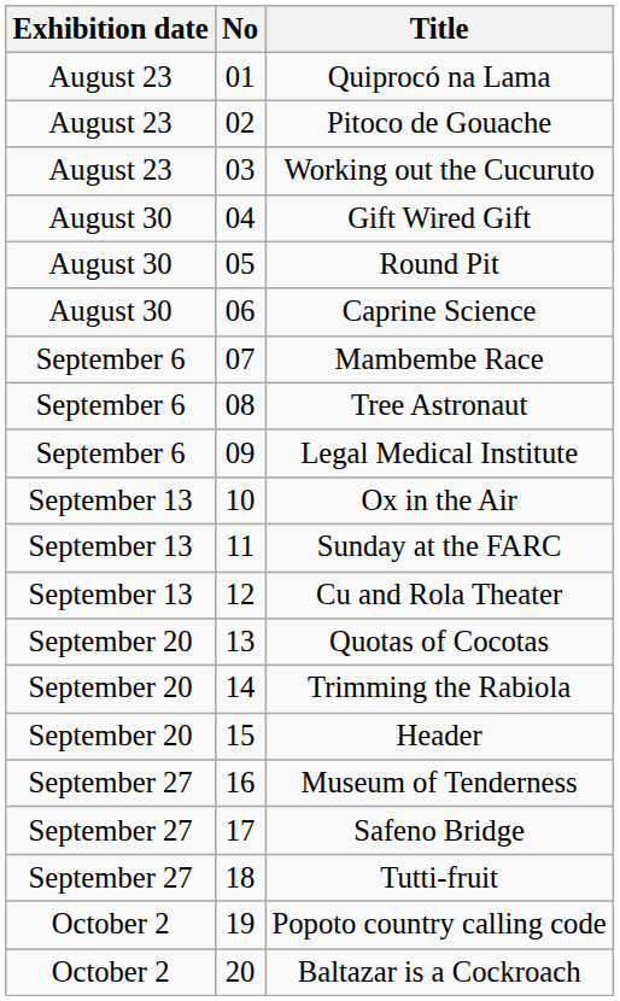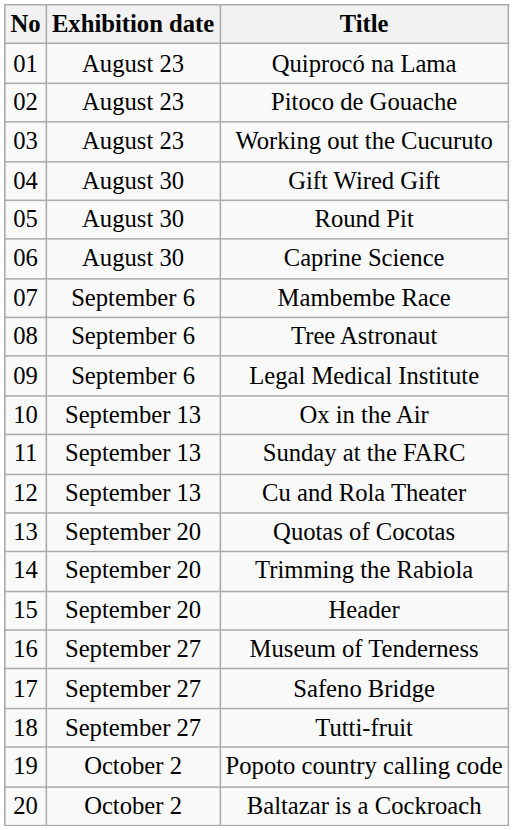columns swapped: No <-> Exhibition date
